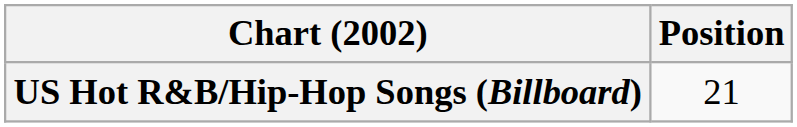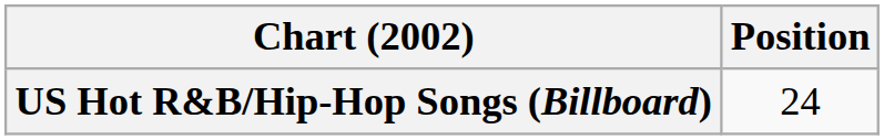US Hot R&B/Hip-Hop Songs (Billboard) | Position: 21 -> 24
